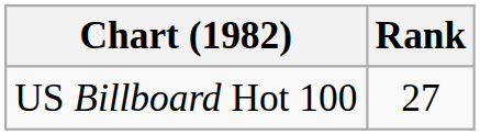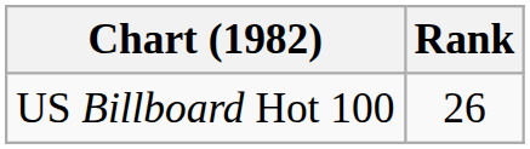US Billboard Hot 100 | Rank: 27 -> 26
